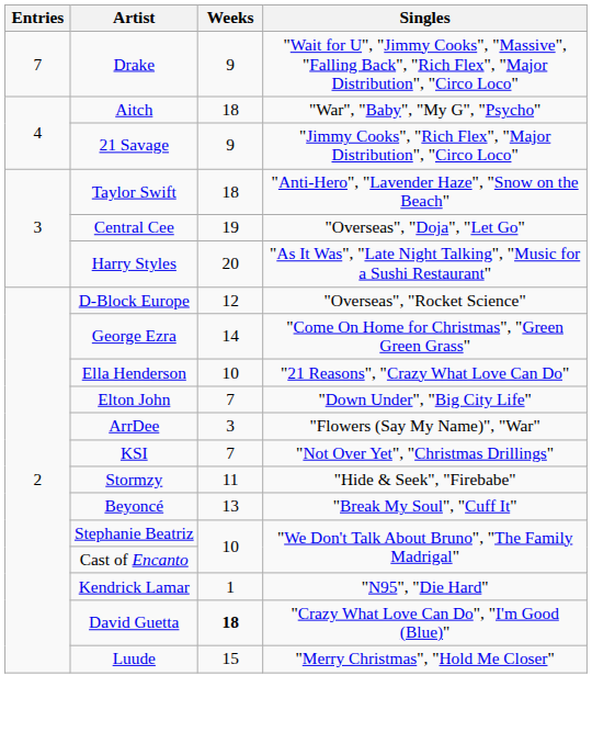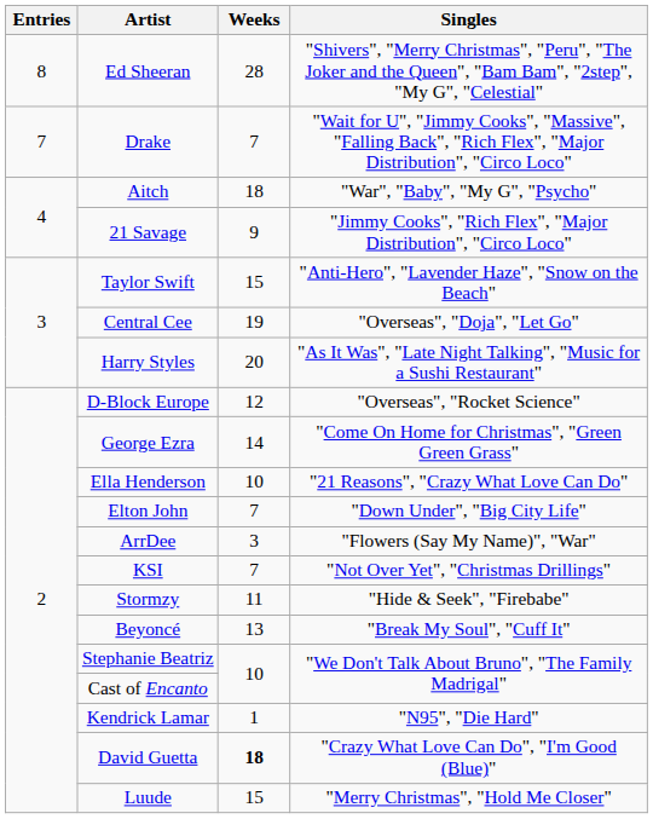+ row: 8 | Ed Sheeran | 28 | "Shivers", "Merry Christmas", "Peru", "The Joker and the Queen", "Bam Bam", "2step", "My G", "Celestial"
Drake | Weeks: 9 -> 7
Taylor Swift | Weeks: 18 -> 15
